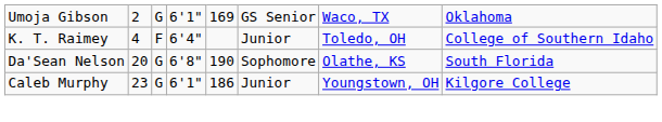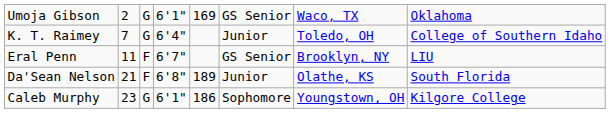K. T. Raimey | column 2: 4 -> 7
K. T. Raimey | column 3: F -> G
+ row: Eral Penn | 11 | F | 6'7" | GS Senior | Brooklyn, NY | LIU
Da'Sean Nelson | column 2: 20 -> 21
Da'Sean Nelson | column 3: G -> F
Da'Sean Nelson | column 5: 190 -> 189
Da'Sean Nelson | column 6: Sophomore -> Junior
Caleb Murphy | column 6: Junior -> Sophomore
